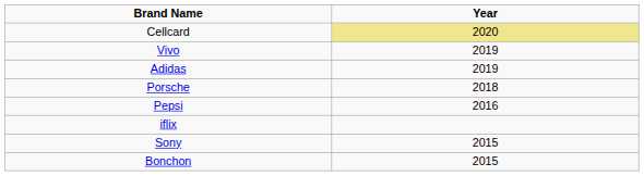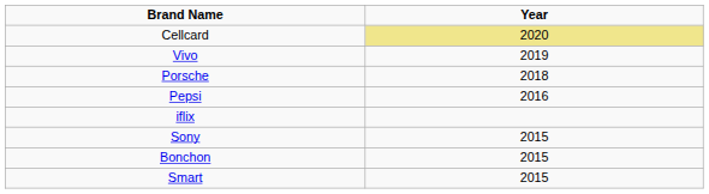- row: Adidas | 2019
+ row: Smart | 2015
